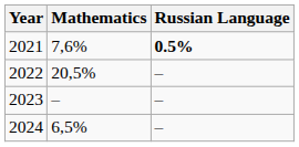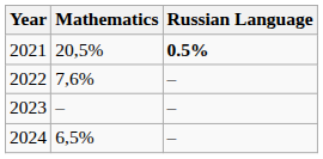2021 | Mathematics: 7,6% -> 20,5%
2022 | Mathematics: 20,5% -> 7,6%
